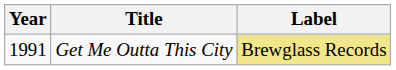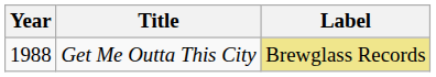Get Me Outta This City | Year: 1991 -> 1988
